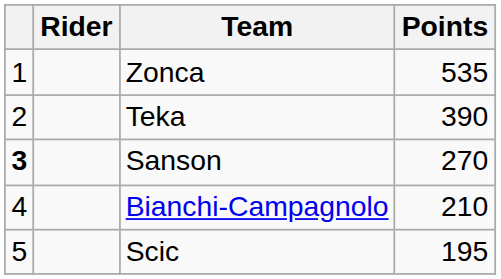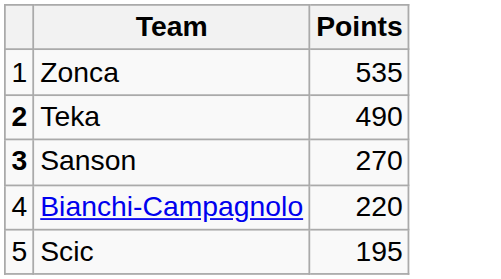- column: Rider
Teka | column 1: normal -> bold
Teka | Points: 390 -> 490
Bianchi-Campagnolo | Points: 210 -> 220
